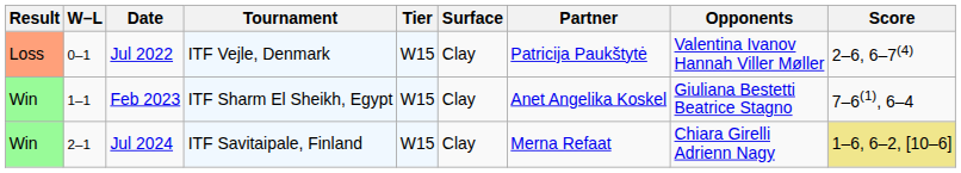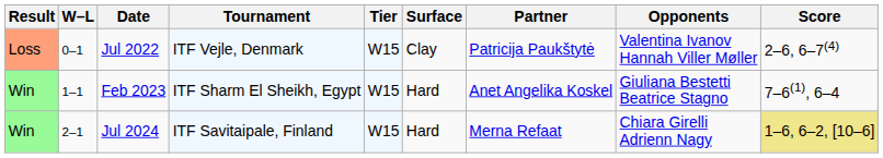Feb 2023 | Surface: Clay -> Hard
Jul 2024 | Surface: Clay -> Hard
